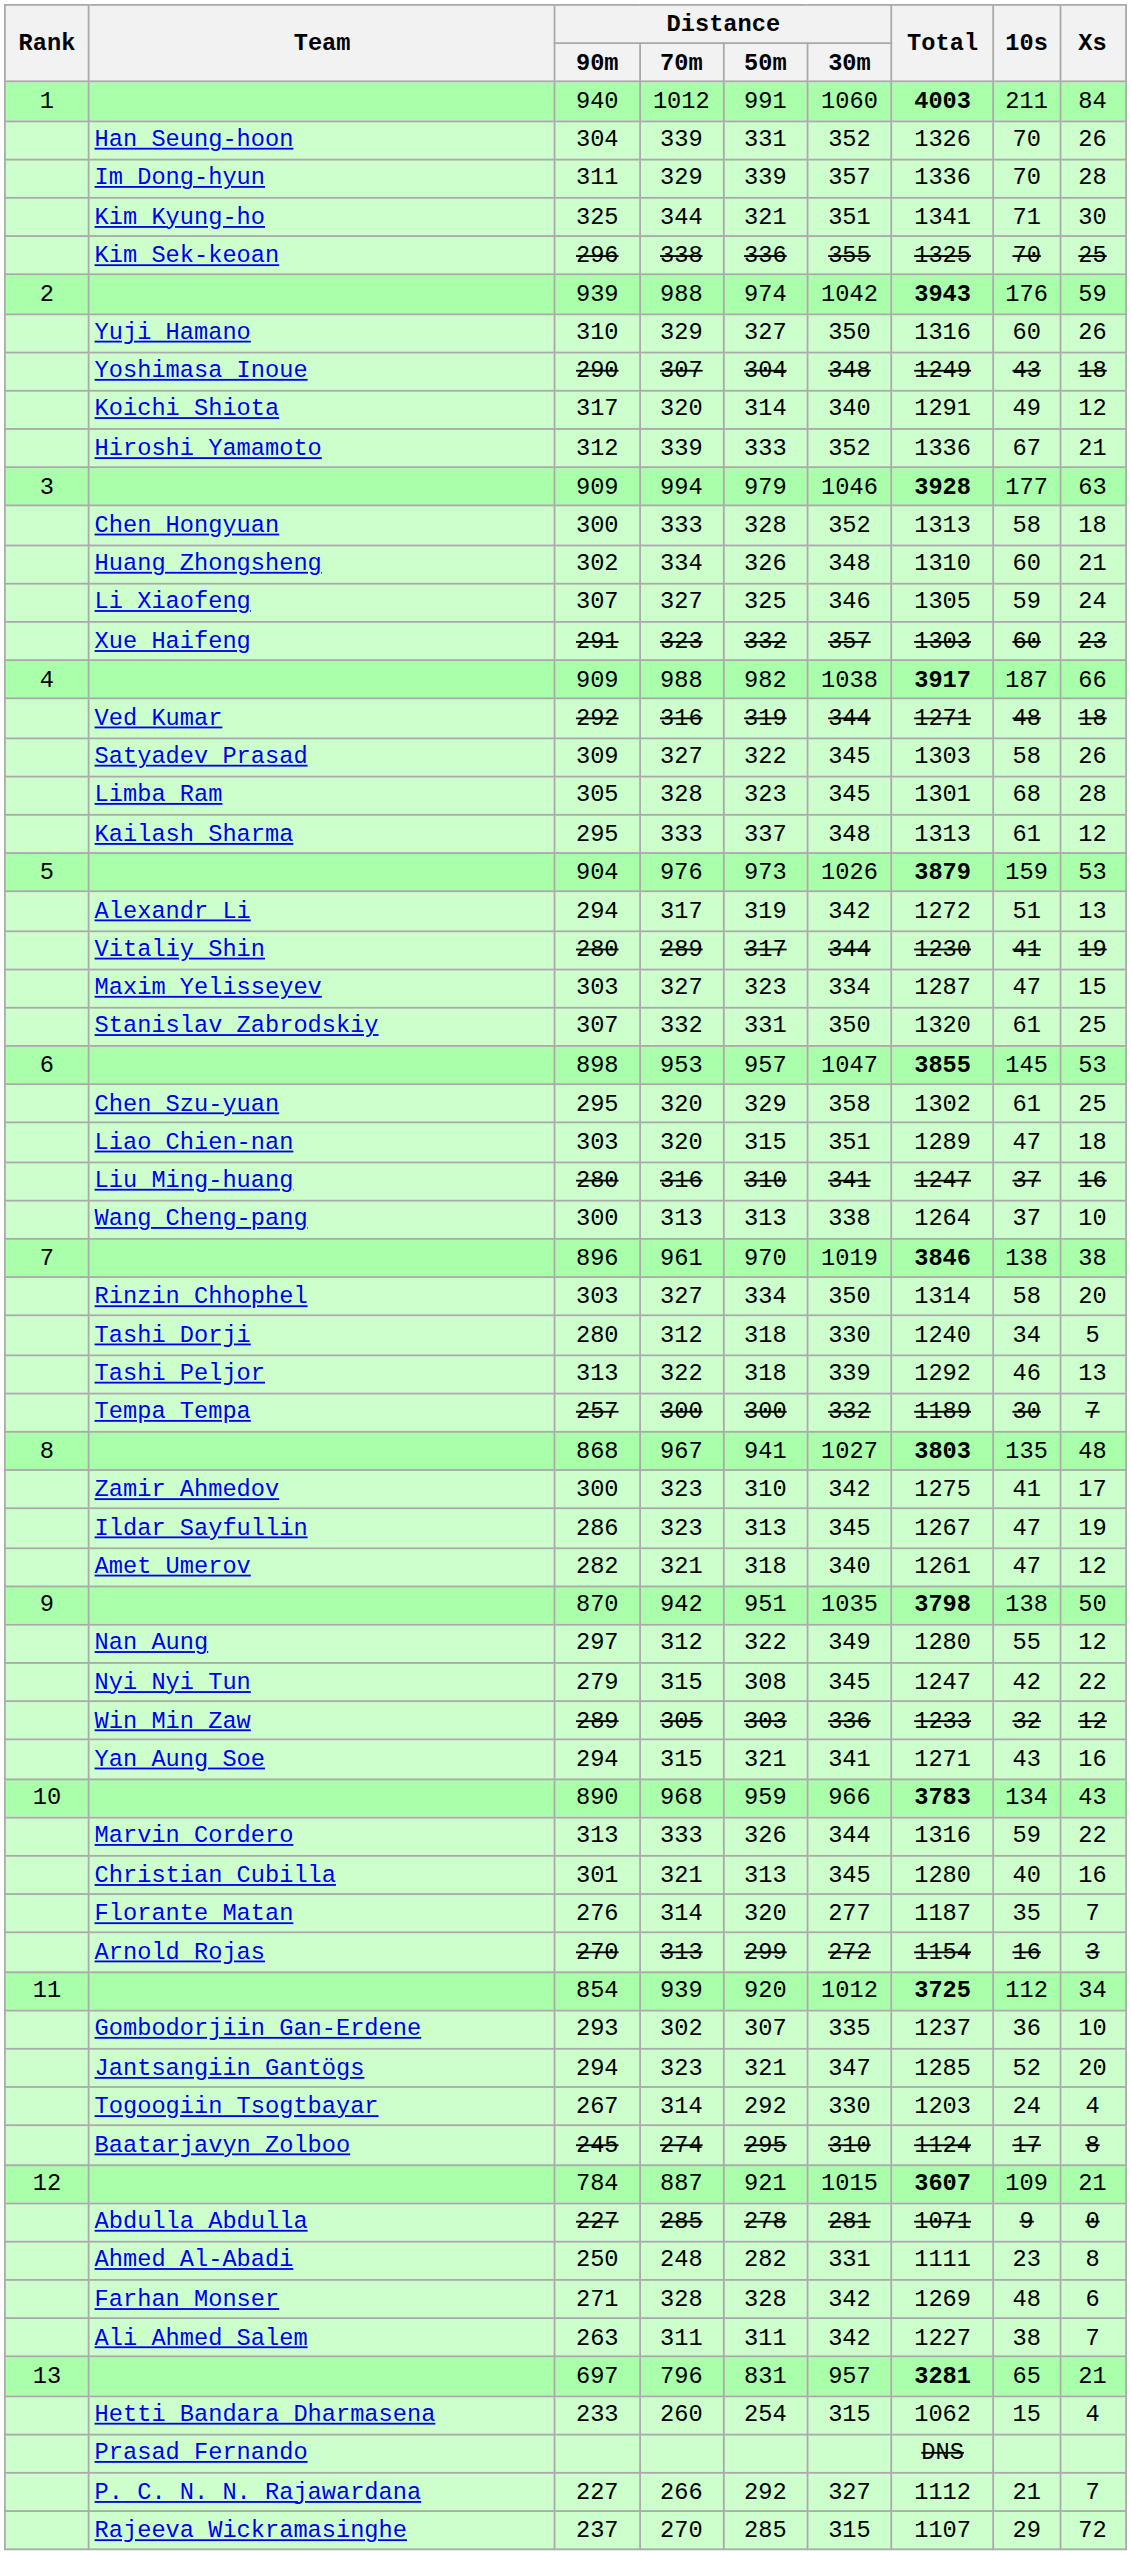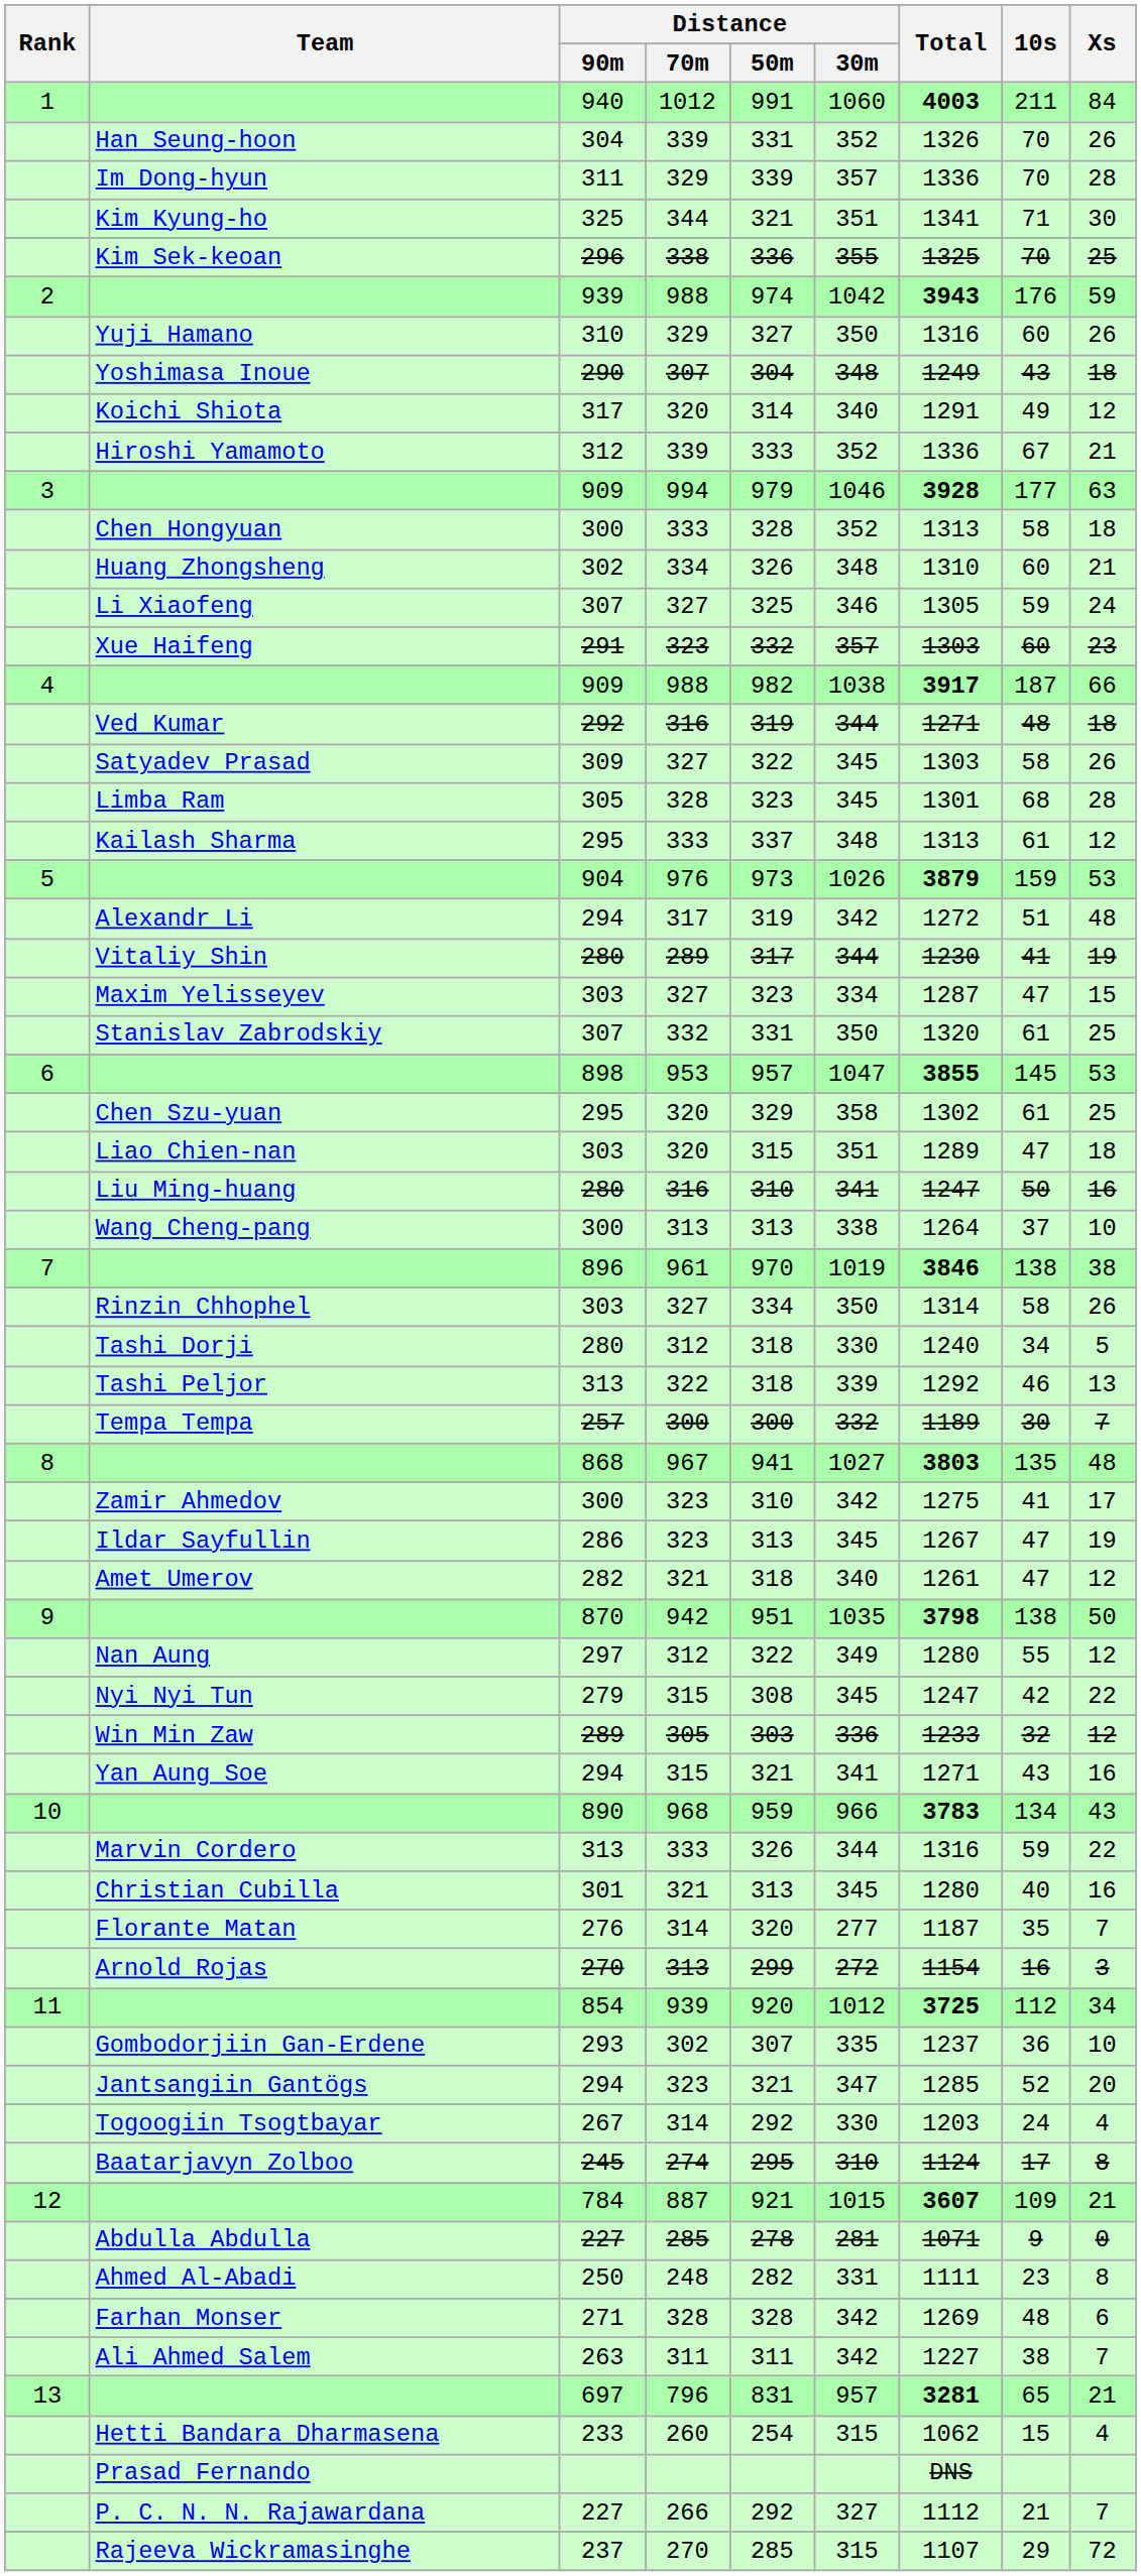Alexandr Li | Xs: 13 -> 48
Liu Ming-huang | 10s: 37 -> 50
Rinzin Chhophel | Xs: 20 -> 26
